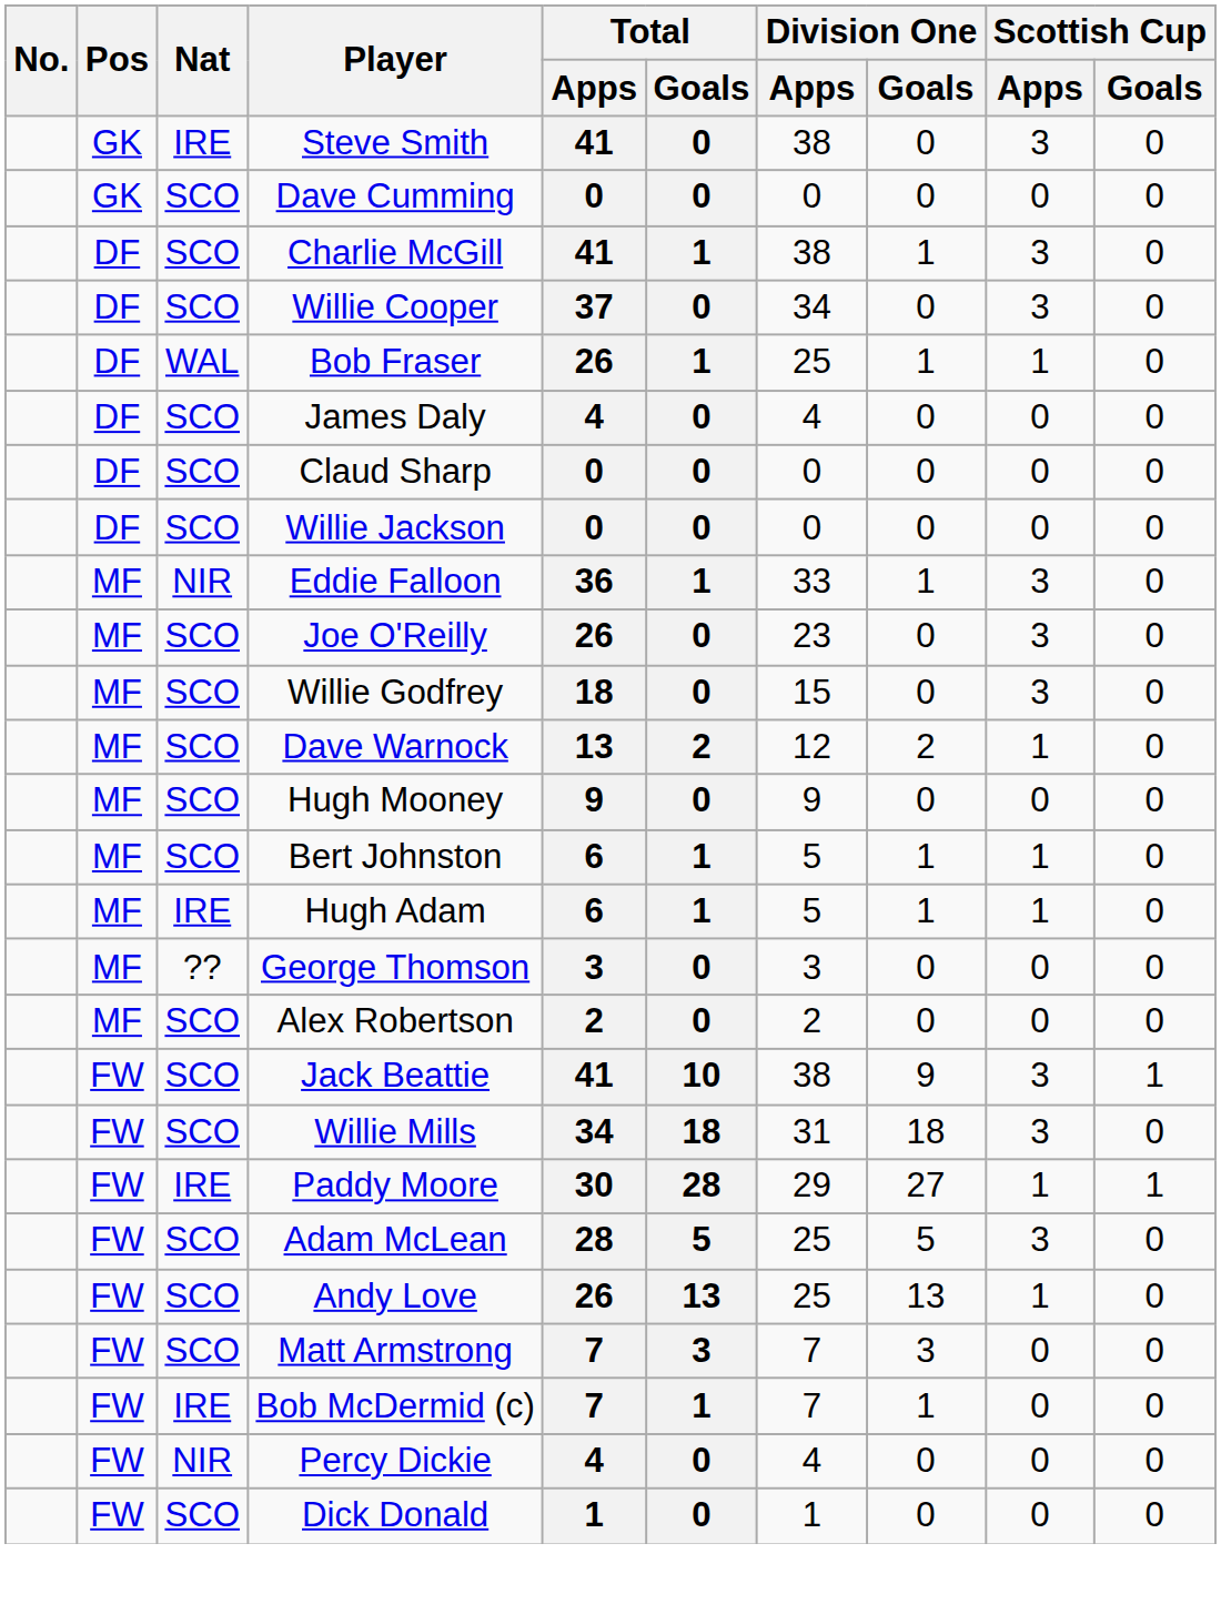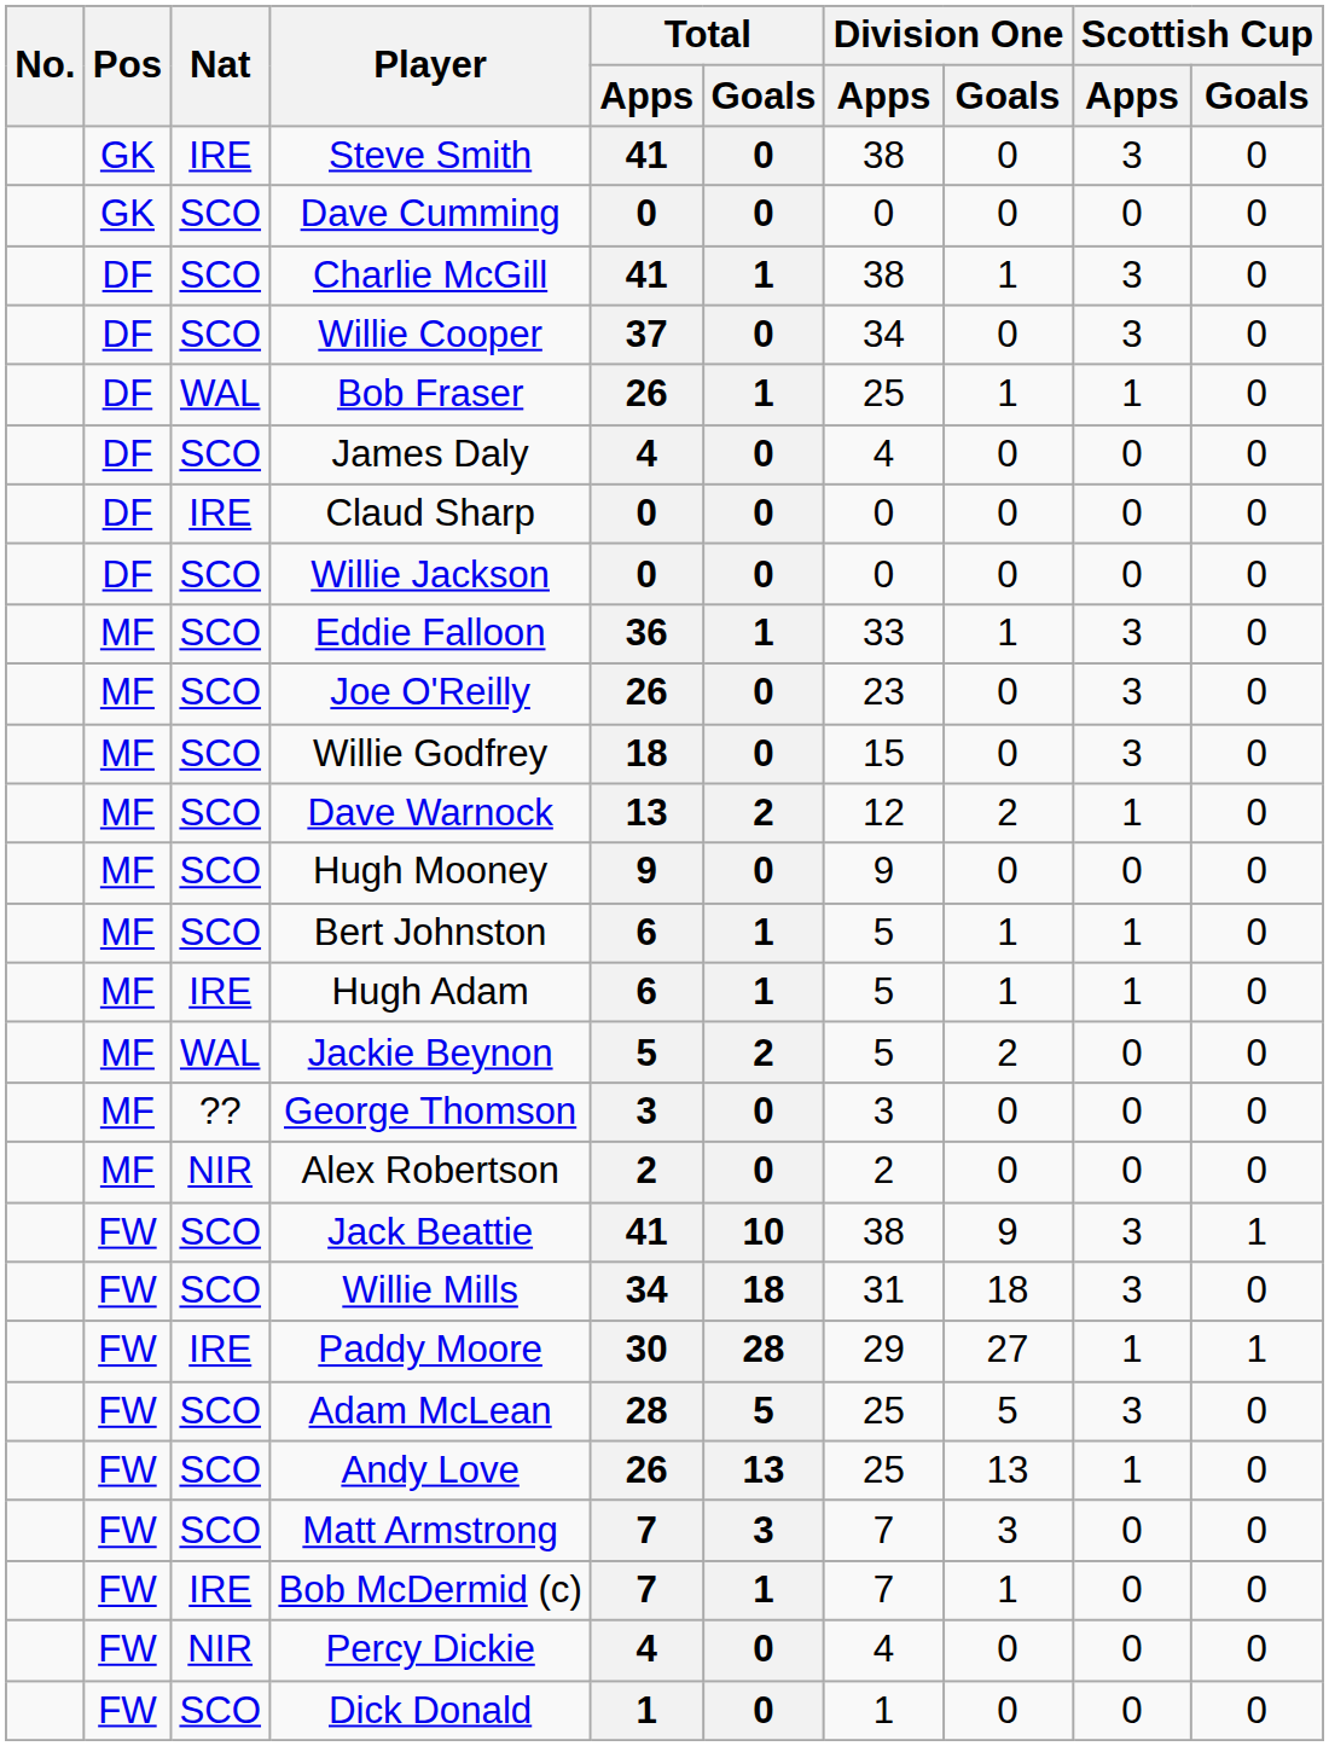Claud Sharp | Nat: SCO -> IRE
Eddie Falloon | Nat: NIR -> SCO
+ row: MF | WAL | Jackie Beynon | 5 | 2 | 5 | 2 | 0 | 0
Alex Robertson | Nat: SCO -> NIR
